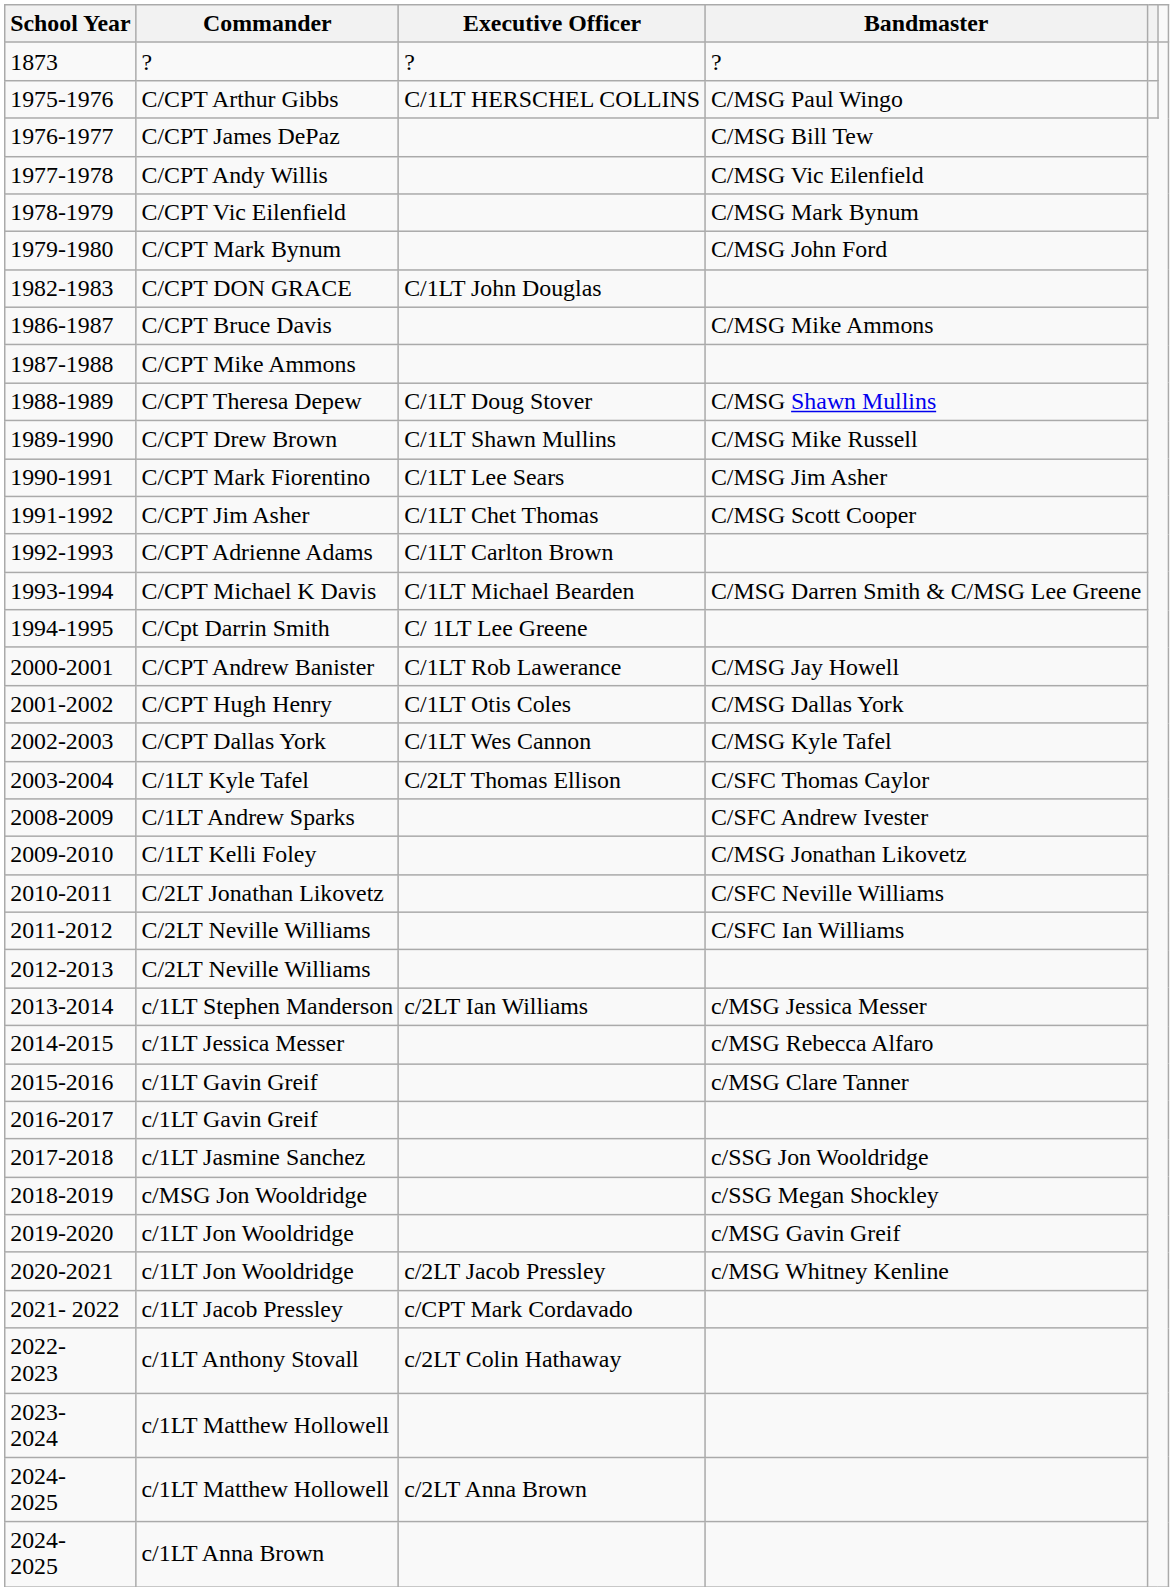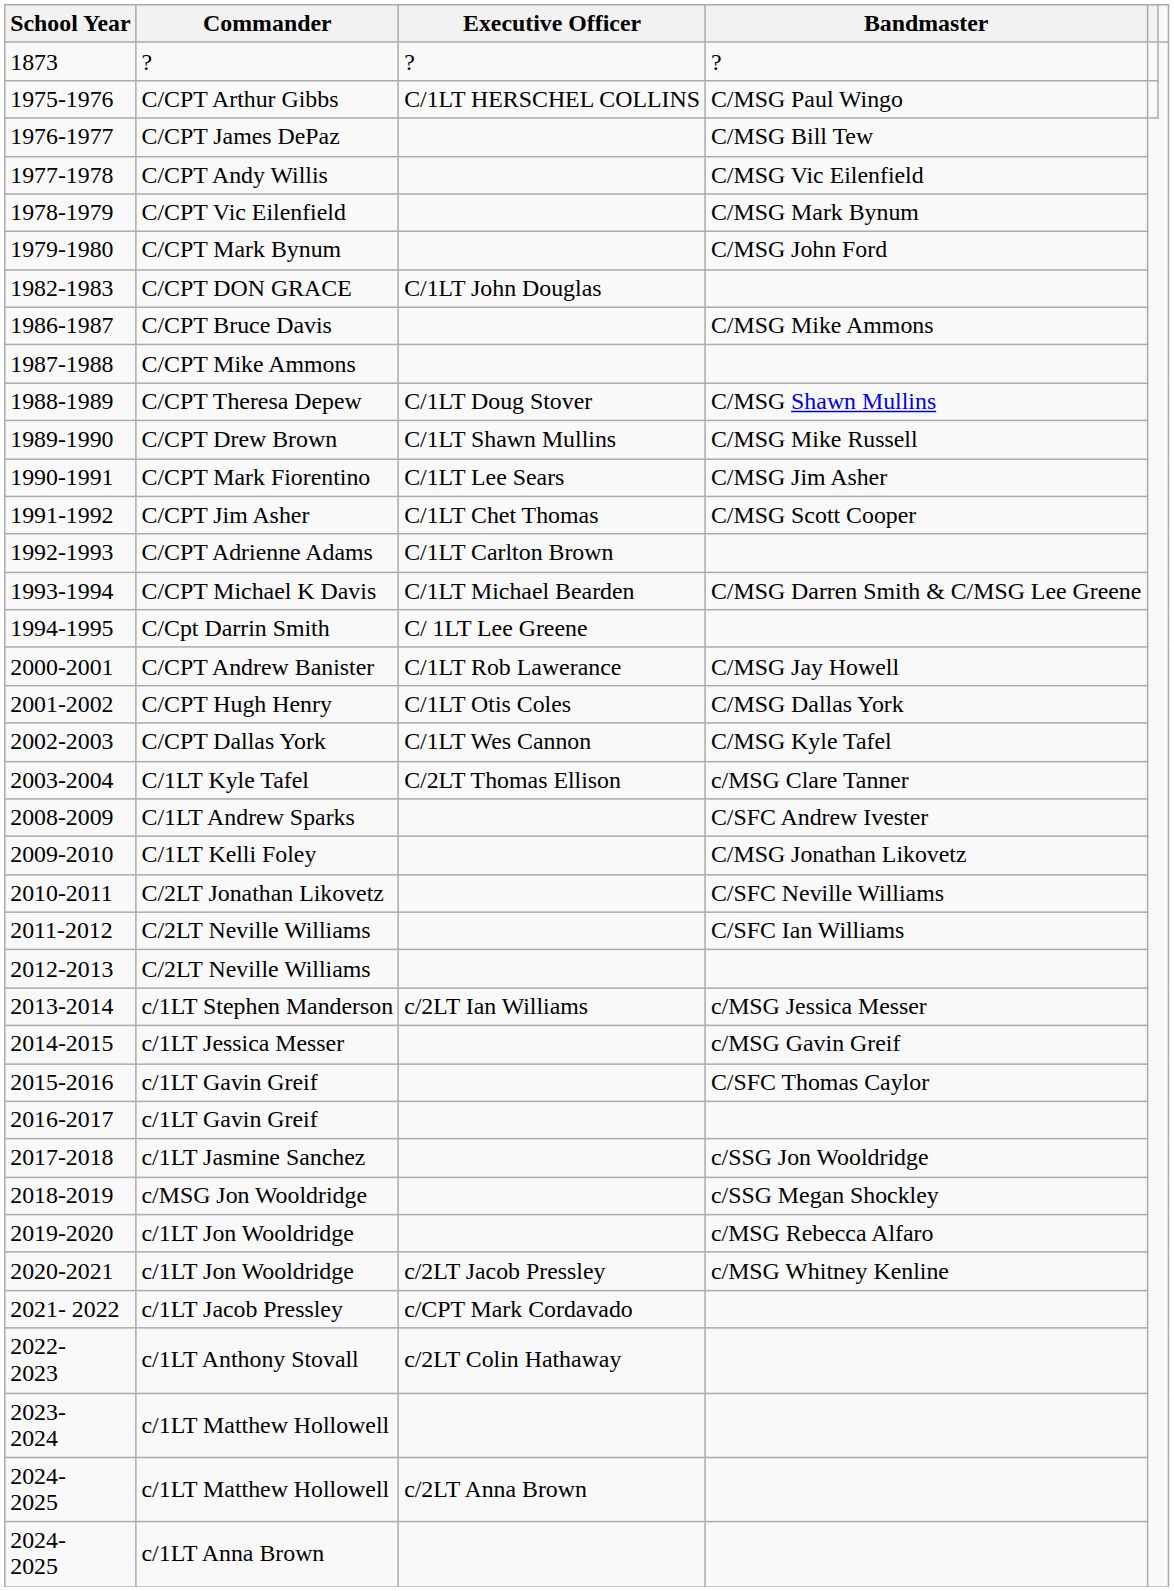2003-2004 | Bandmaster: C/SFC Thomas Caylor -> c/MSG Clare Tanner
2014-2015 | Bandmaster: c/MSG Rebecca Alfaro -> c/MSG Gavin Greif
2015-2016 | Bandmaster: c/MSG Clare Tanner -> C/SFC Thomas Caylor
2019-2020 | Bandmaster: c/MSG Gavin Greif -> c/MSG Rebecca Alfaro
